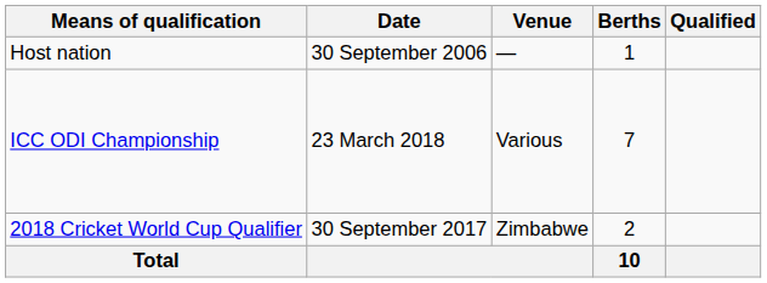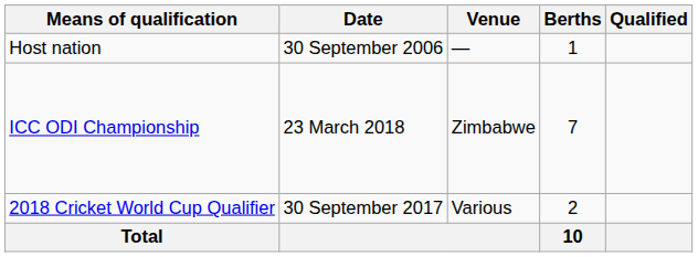ICC ODI Championship | Venue: Various -> Zimbabwe
2018 Cricket World Cup Qualifier | Venue: Zimbabwe -> Various
